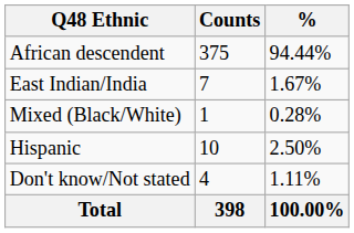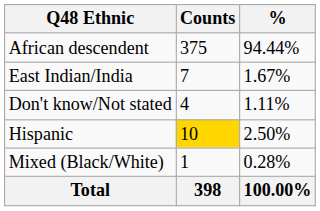rows swapped: Mixed (Black/White) <-> Don't know/Not stated
Hispanic | Counts: no background -> gold background
